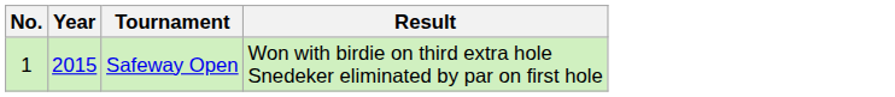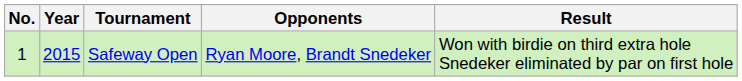+ column: Opponents | Ryan Moore, Brandt Snedeker
